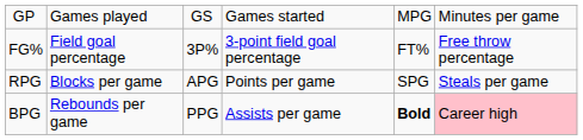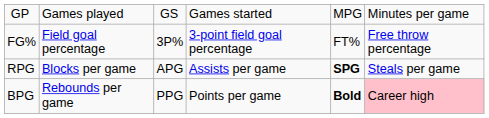RPG | column 4: Points per game -> Assists per game
RPG | column 5: normal -> bold
BPG | column 4: Assists per game -> Points per game
